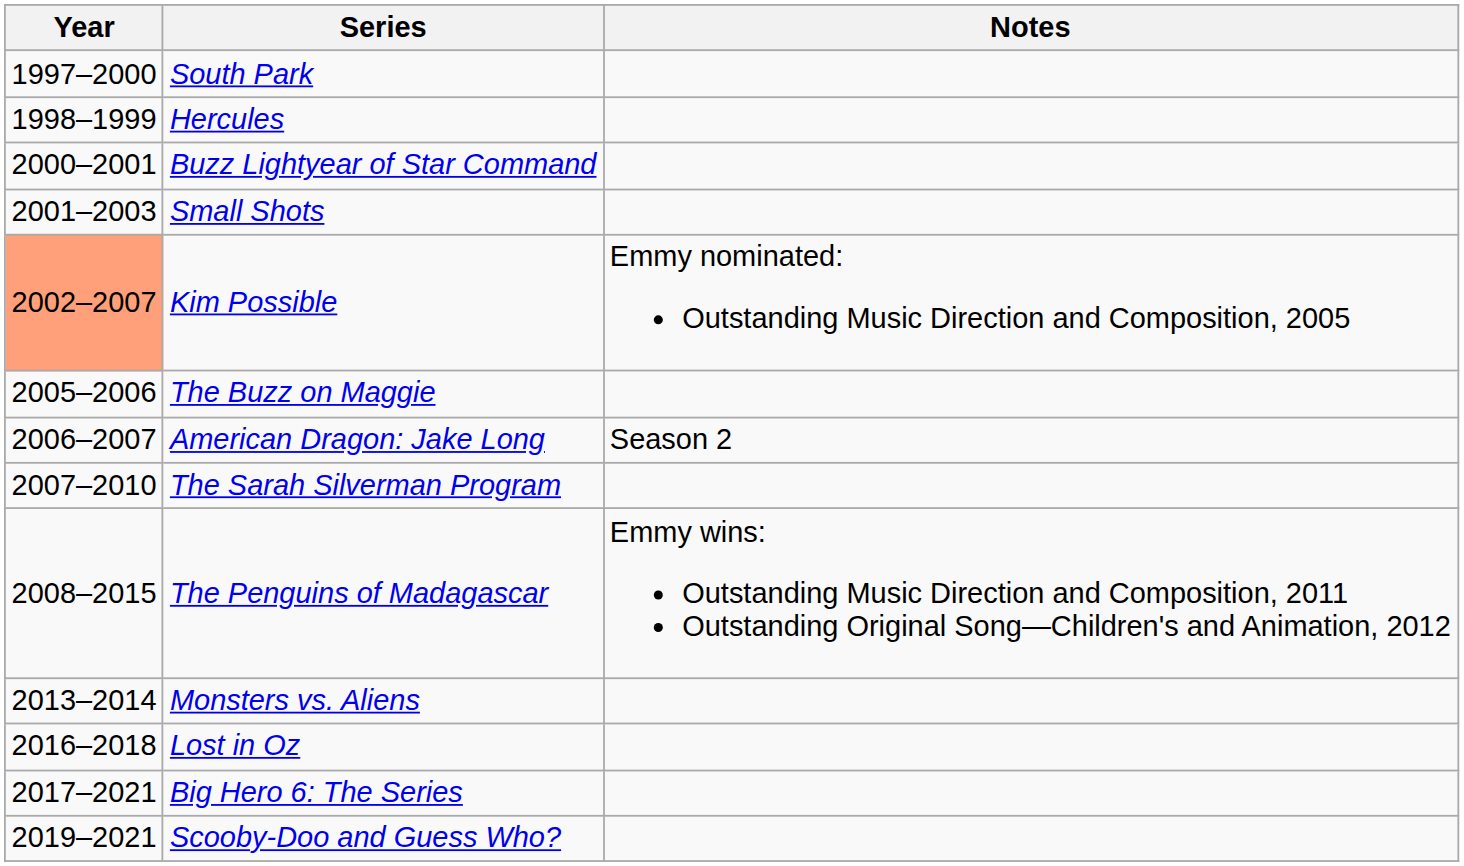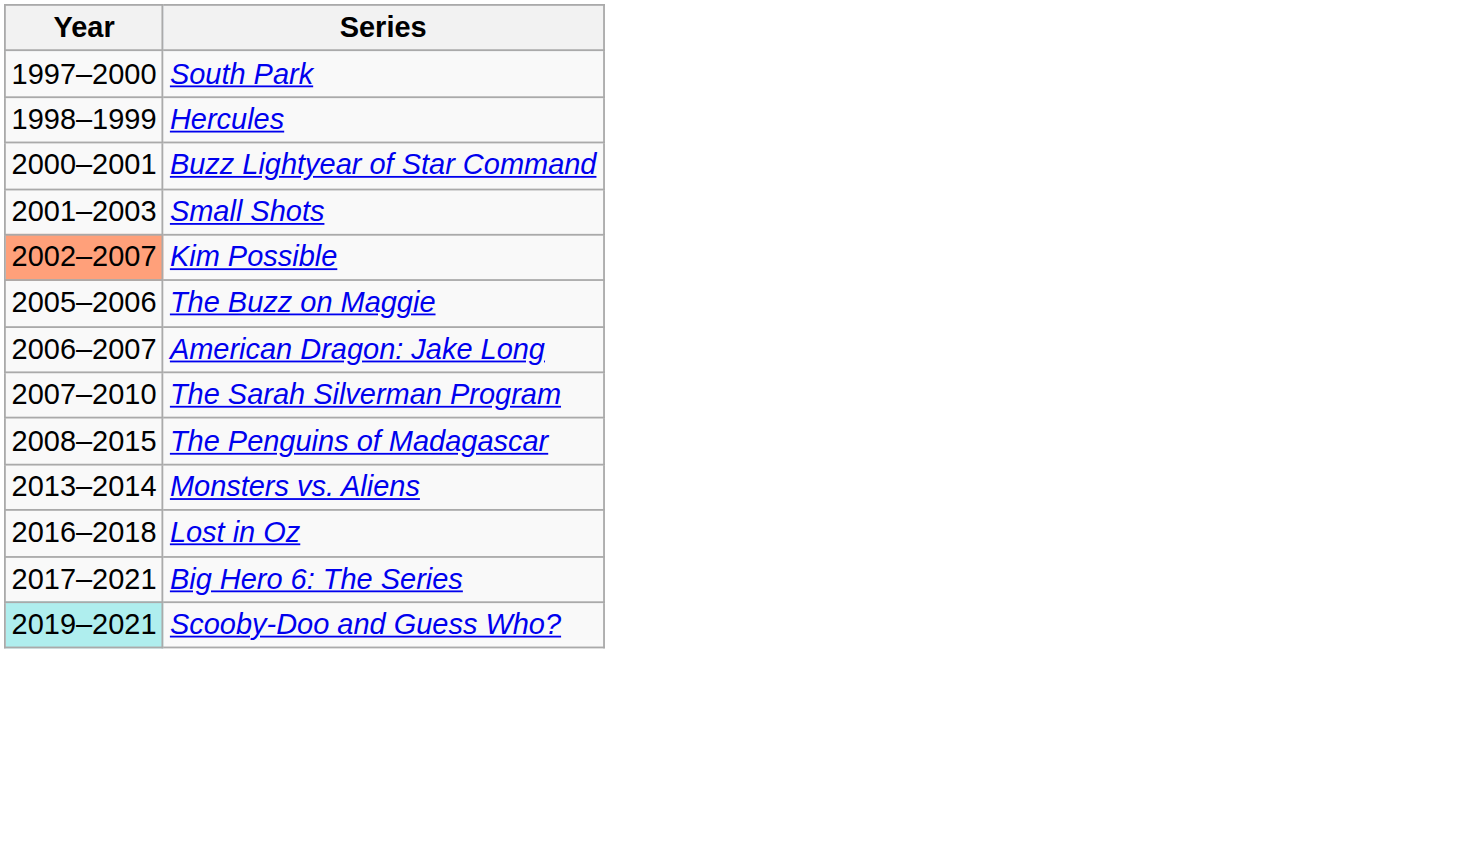- column: Notes | Emmy nominated: Outstanding Music Direction and Composition, 2005 | Season 2 | Emmy wins: Outstanding Music Direction and Composition, 2011 Outstanding Original Song—Children's and Animation, 2012
Scooby-Doo and Guess Who? | Year: no background -> paleturquoise background
